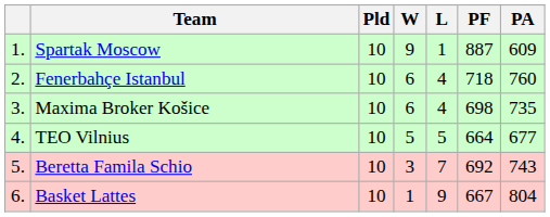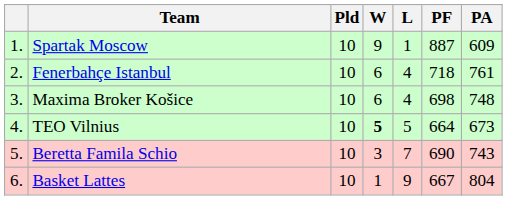Fenerbahçe Istanbul | PA: 760 -> 761
Maxima Broker Košice | PA: 735 -> 748
TEO Vilnius | W: normal -> bold
TEO Vilnius | PA: 677 -> 673
Beretta Famila Schio | PF: 692 -> 690
